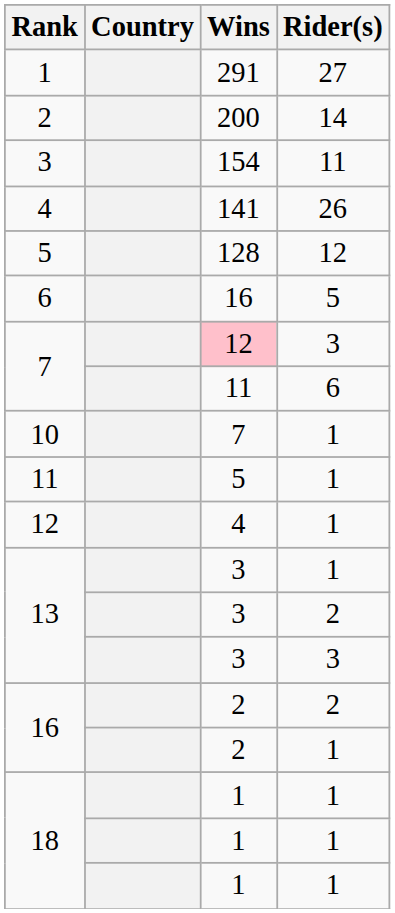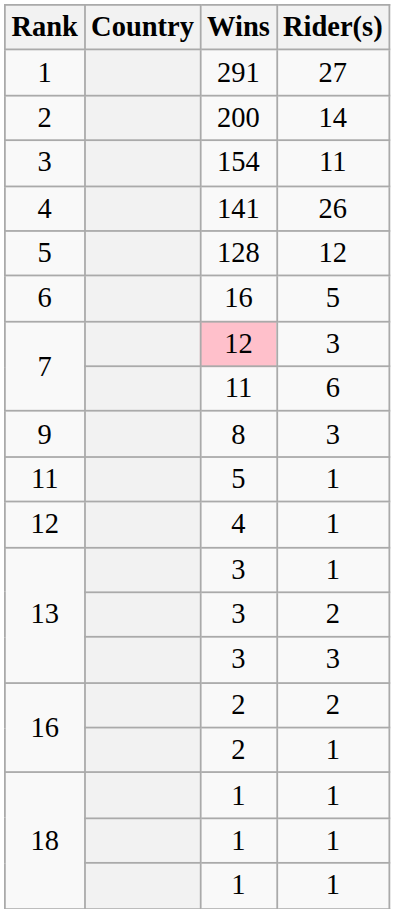+ row: 9 | 8 | 3
- row: 10 | 7 | 1
